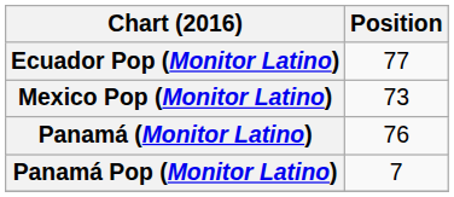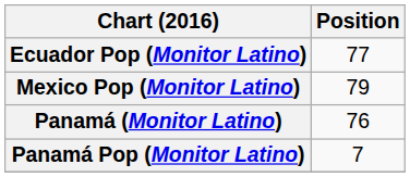Mexico Pop (Monitor Latino) | Position: 73 -> 79
